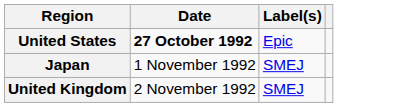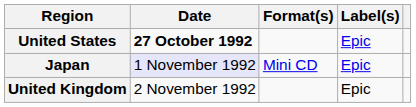+ column: Format(s) | Mini CD
Japan | Date: no background -> lavender background
Japan | Label(s): SMEJ -> Epic
United Kingdom | Label(s): SMEJ -> Epic
